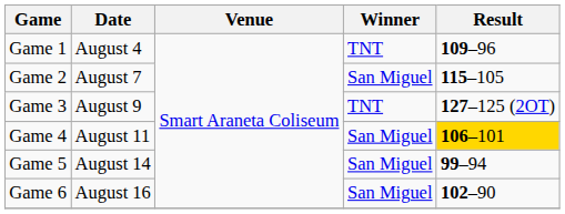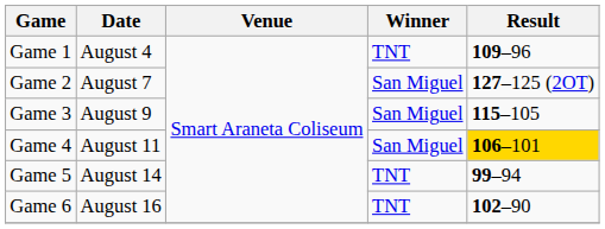Game 2 | Result: 115–105 -> 127–125 (2OT)
Game 3 | Winner: TNT -> San Miguel
Game 3 | Result: 127–125 (2OT) -> 115–105
Game 5 | Winner: San Miguel -> TNT
Game 6 | Winner: San Miguel -> TNT
